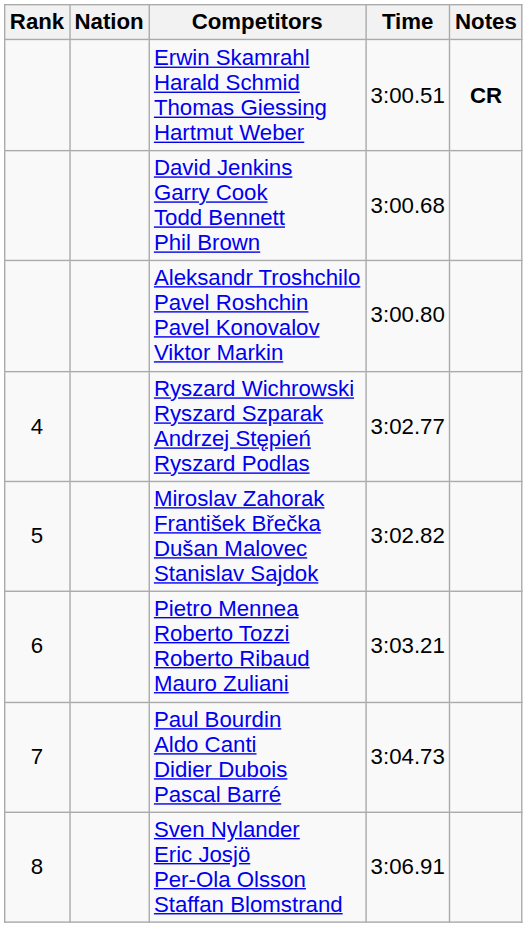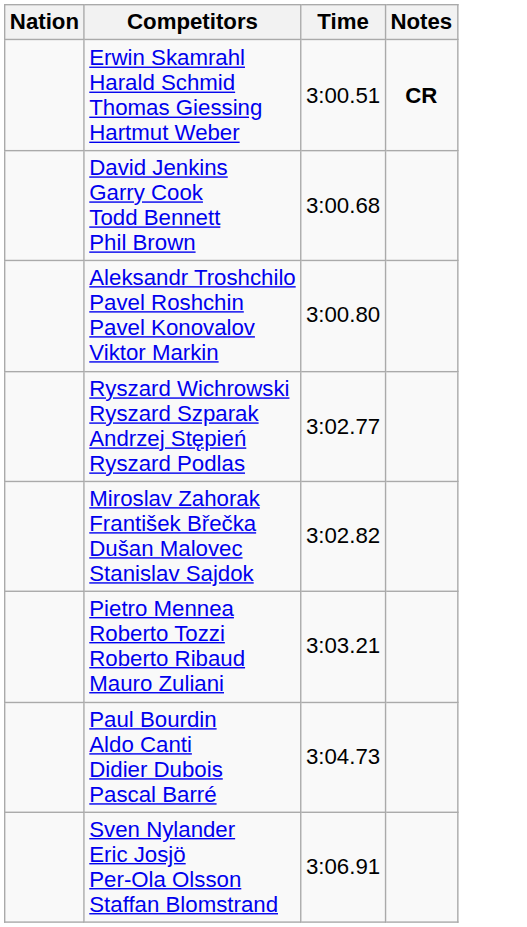- column: Rank | 4 | 5 | 6 | 7 | 8
